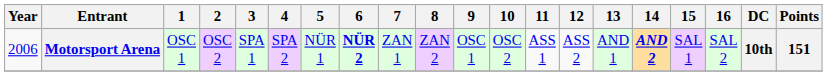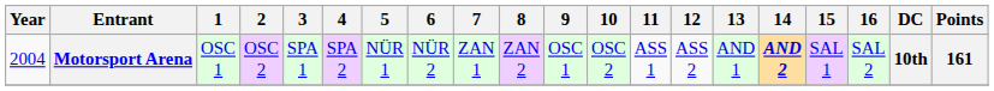Motorsport Arena | Year: 2006 -> 2004
Motorsport Arena | 6: bold -> normal
Motorsport Arena | Points: 151 -> 161
